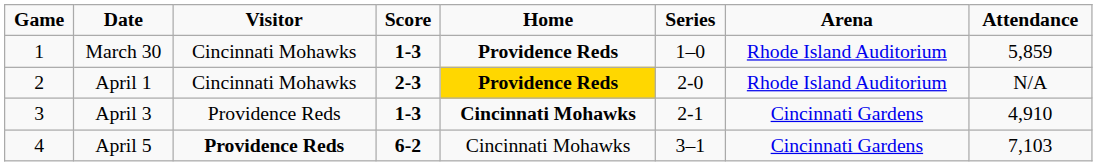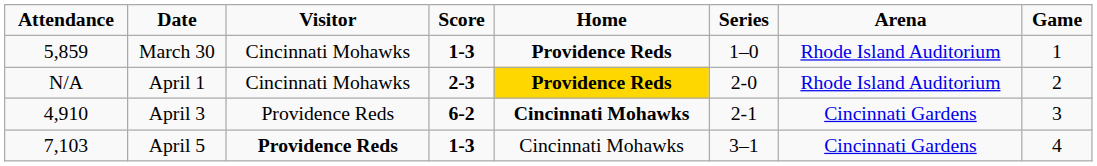columns swapped: Game <-> Attendance
April 3 | Score: 1-3 -> 6-2
April 5 | Score: 6-2 -> 1-3
